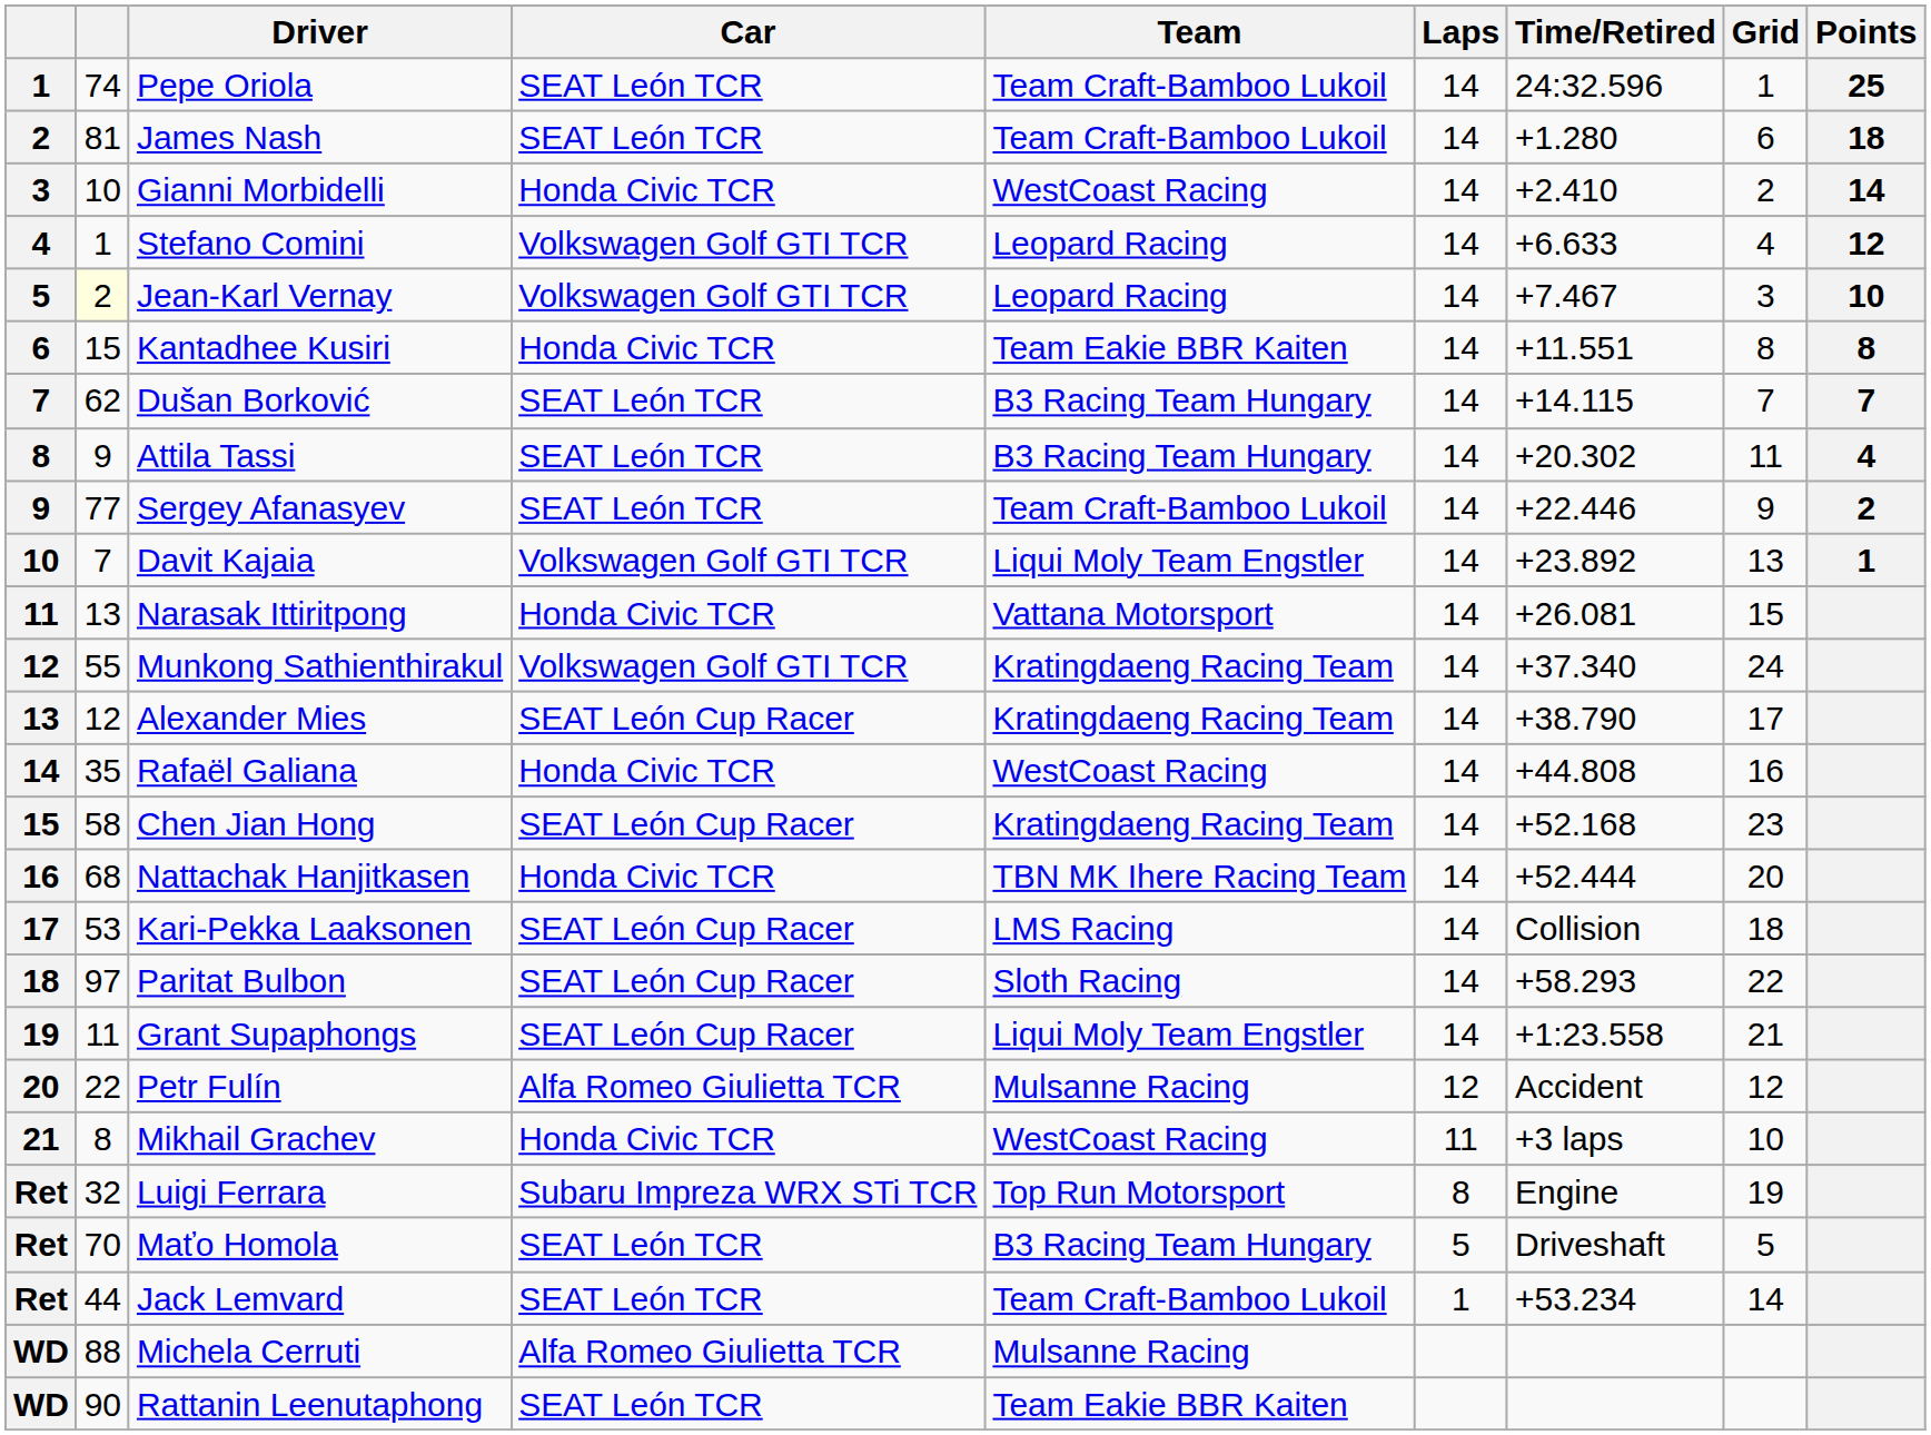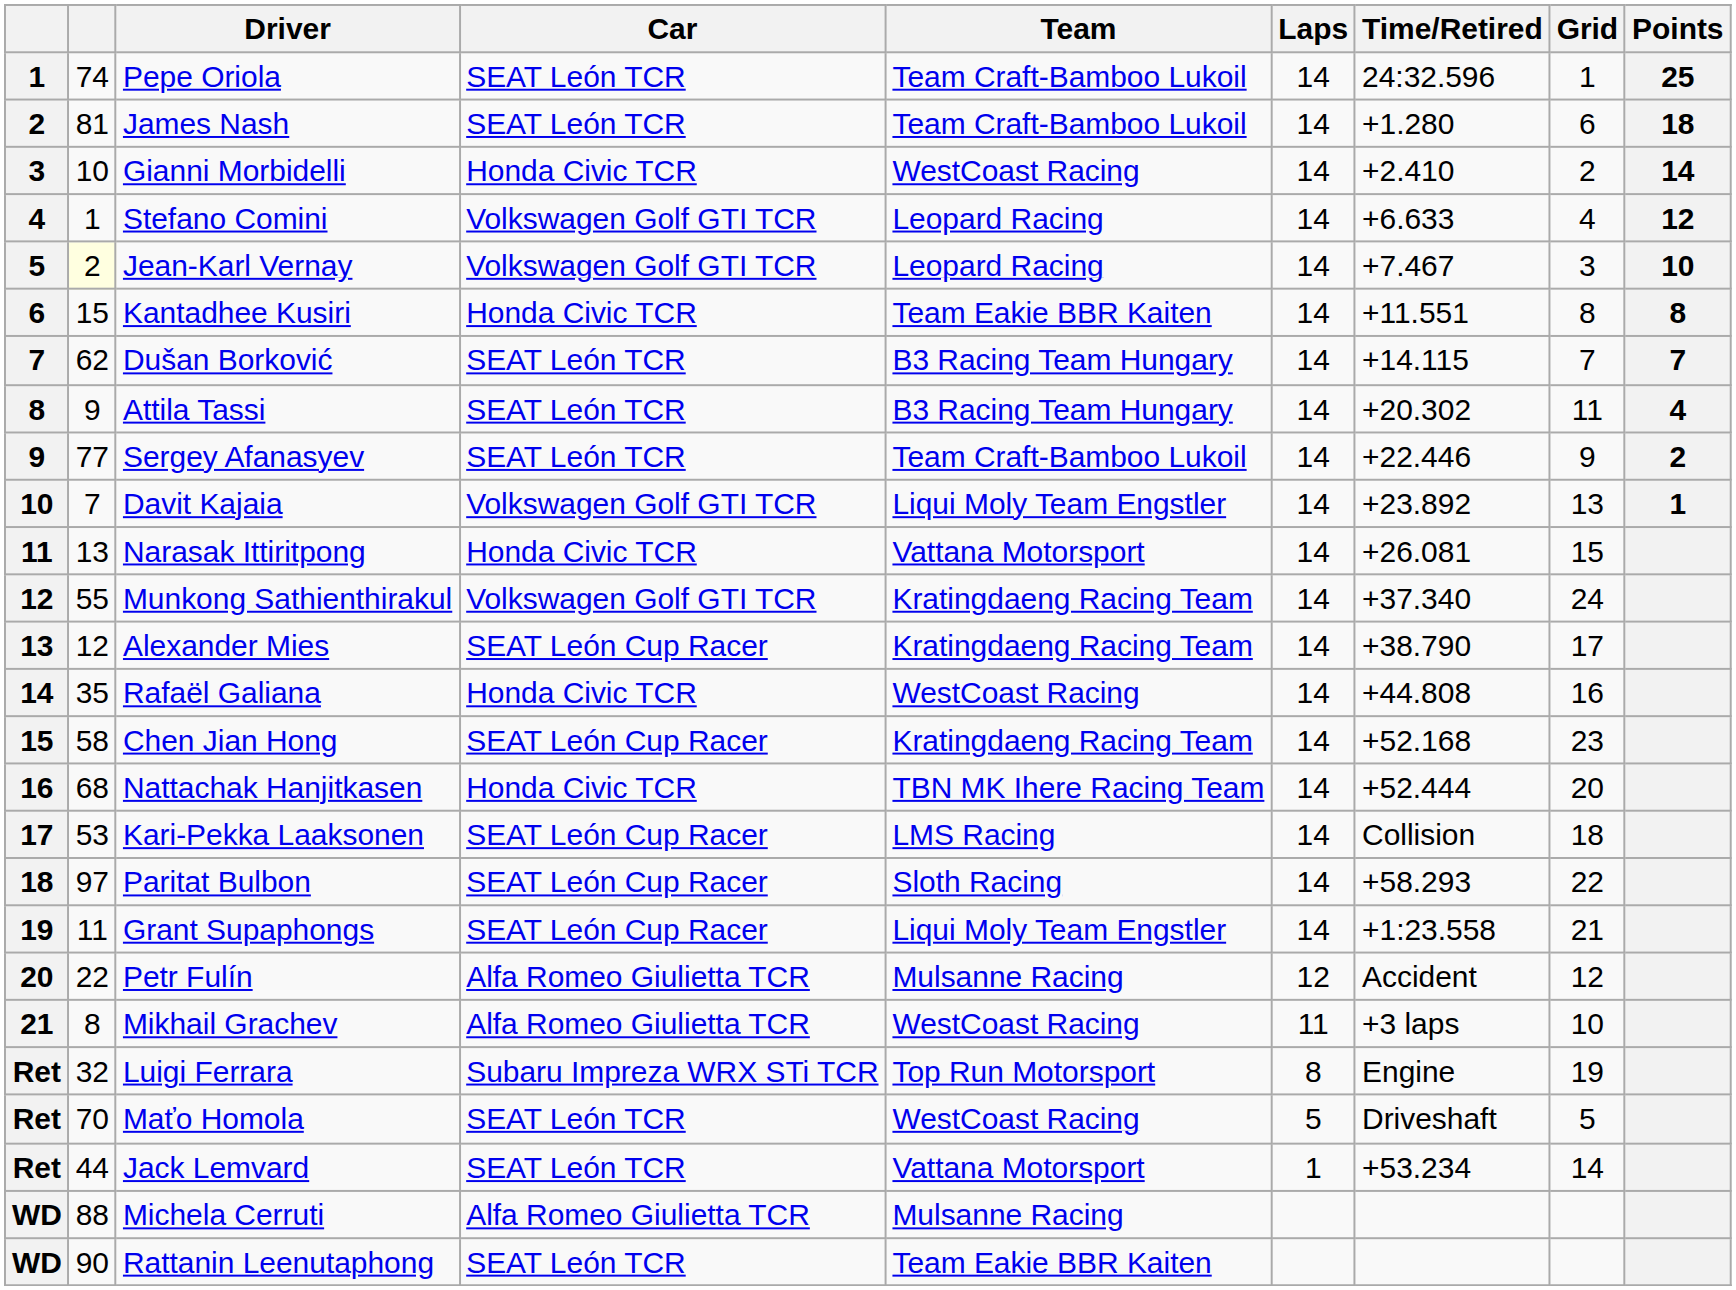Mikhail Grachev | Car: Honda Civic TCR -> Alfa Romeo Giulietta TCR
Maťo Homola | Team: B3 Racing Team Hungary -> WestCoast Racing
Jack Lemvard | Team: Team Craft-Bamboo Lukoil -> Vattana Motorsport
